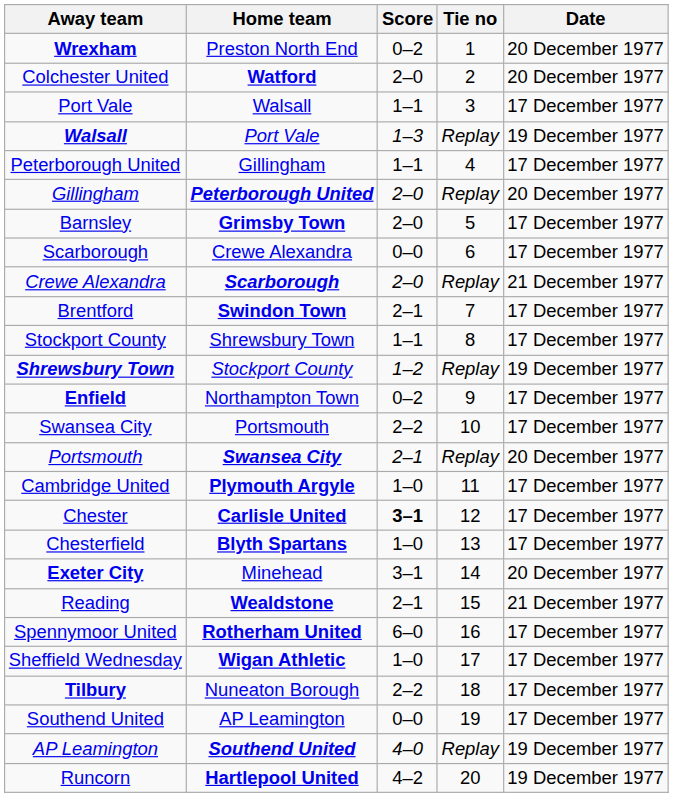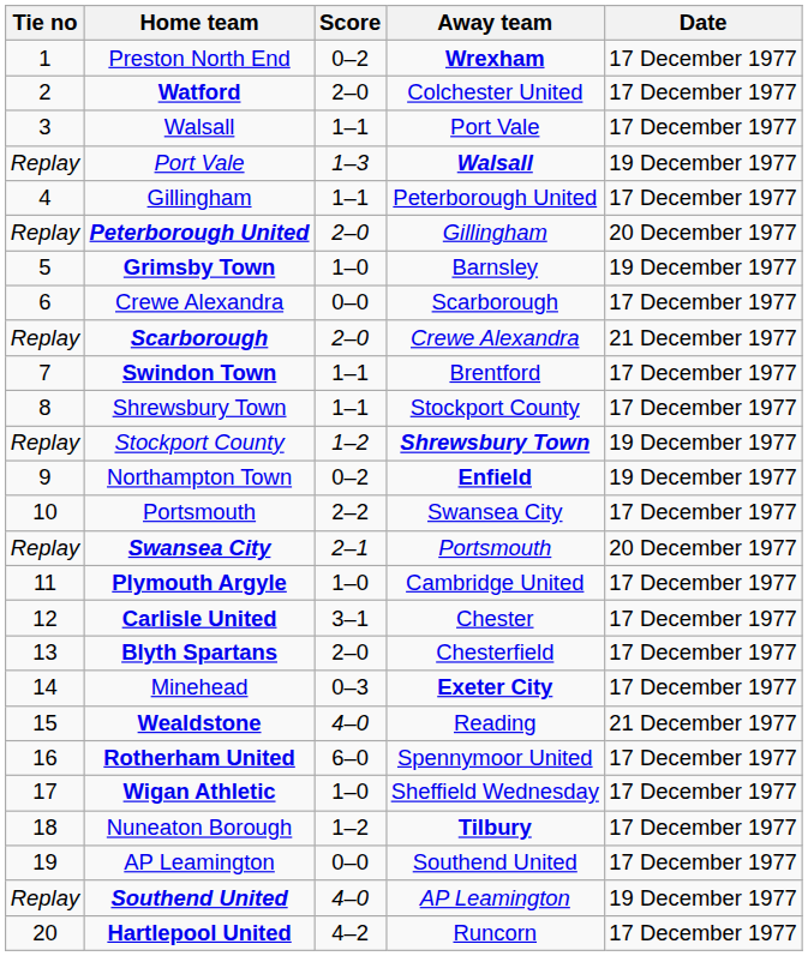columns swapped: Tie no <-> Away team
Preston North End | Date: 20 December 1977 -> 17 December 1977
Watford | Date: 20 December 1977 -> 17 December 1977
Grimsby Town | Score: 2–0 -> 1–0
Grimsby Town | Date: 17 December 1977 -> 19 December 1977
Swindon Town | Score: 2–1 -> 1–1
Northampton Town | Date: 17 December 1977 -> 19 December 1977
Carlisle United | Score: bold -> normal
Blyth Spartans | Score: 1–0 -> 2–0
Minehead | Score: 3–1 -> 0–3
Minehead | Date: 20 December 1977 -> 17 December 1977
Wealdstone | Score: 2–1 -> 4–0
Nuneaton Borough | Score: 2–2 -> 1–2
Hartlepool United | Date: 19 December 1977 -> 17 December 1977
